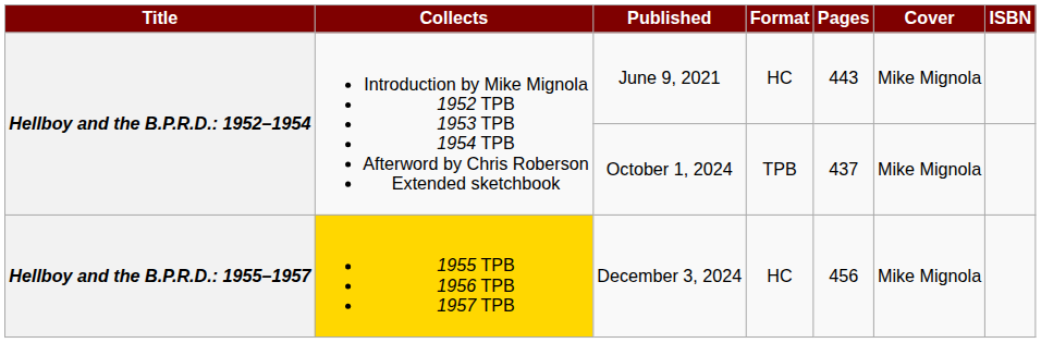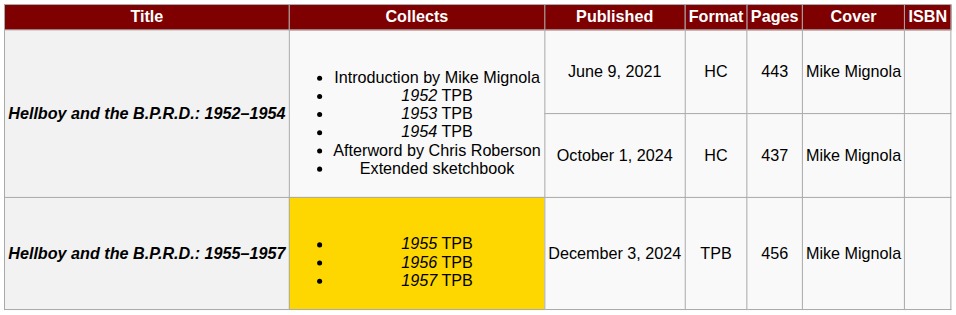October 1, 2024 | Format: TPB -> HC
December 3, 2024 | Format: HC -> TPB
